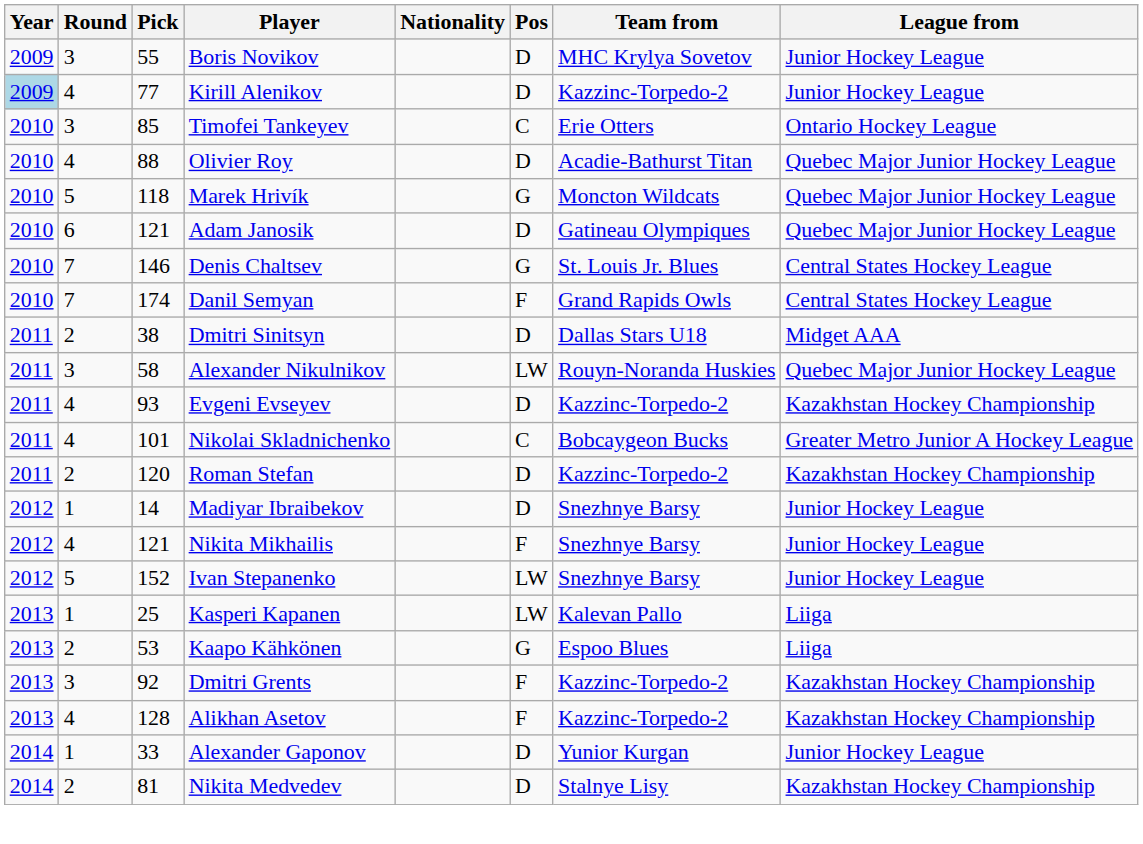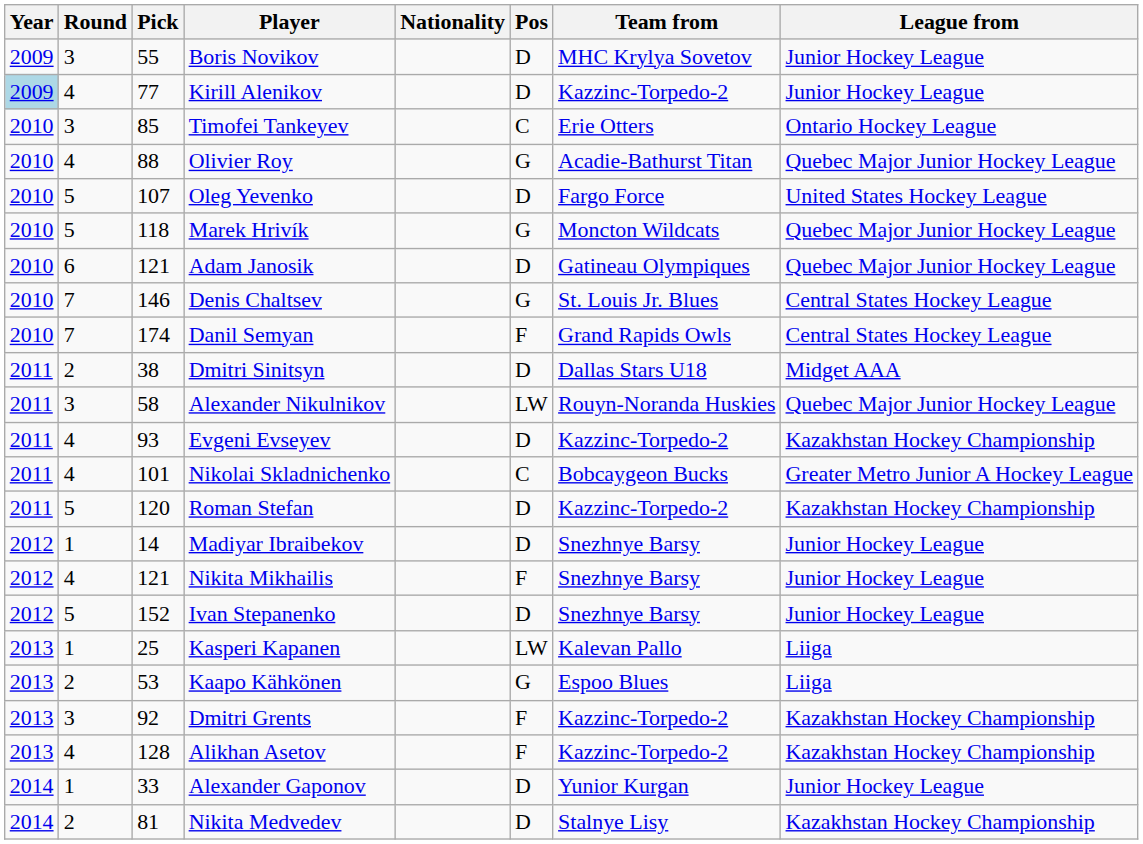Olivier Roy | Pos: D -> G
+ row: 2010 | 5 | 107 | Oleg Yevenko | D | Fargo Force | United States Hockey League
Roman Stefan | Round: 2 -> 5
Ivan Stepanenko | Pos: LW -> D
